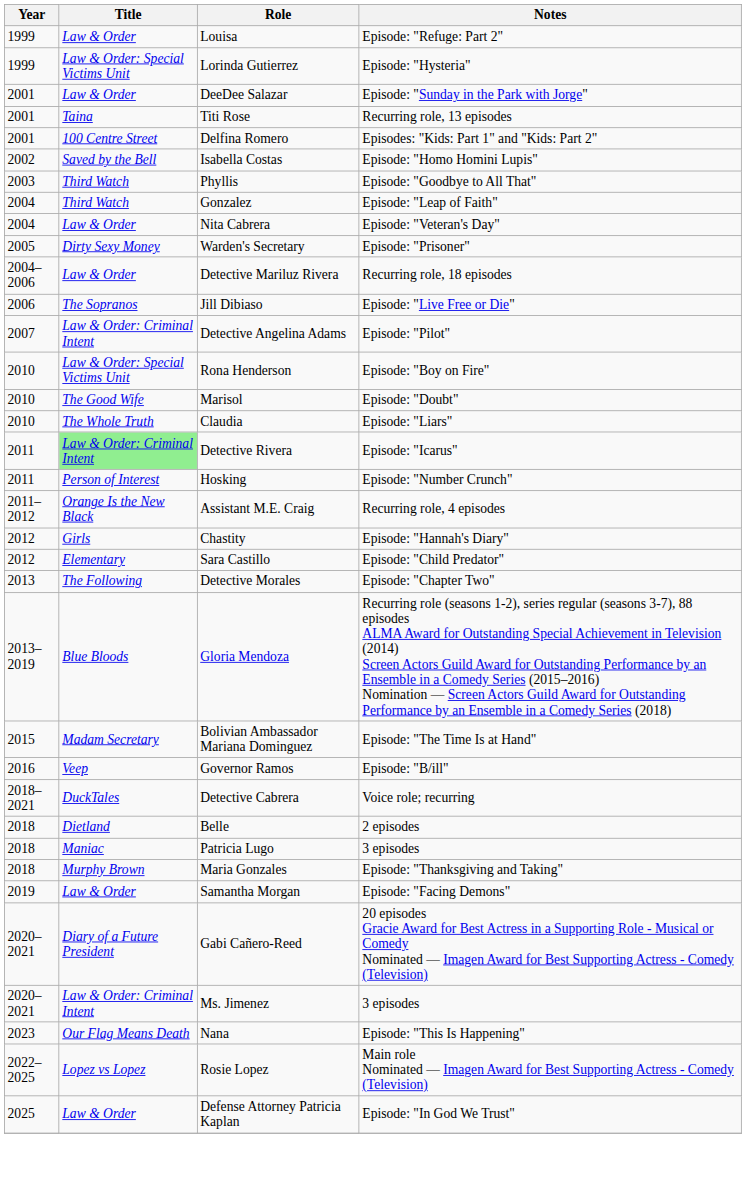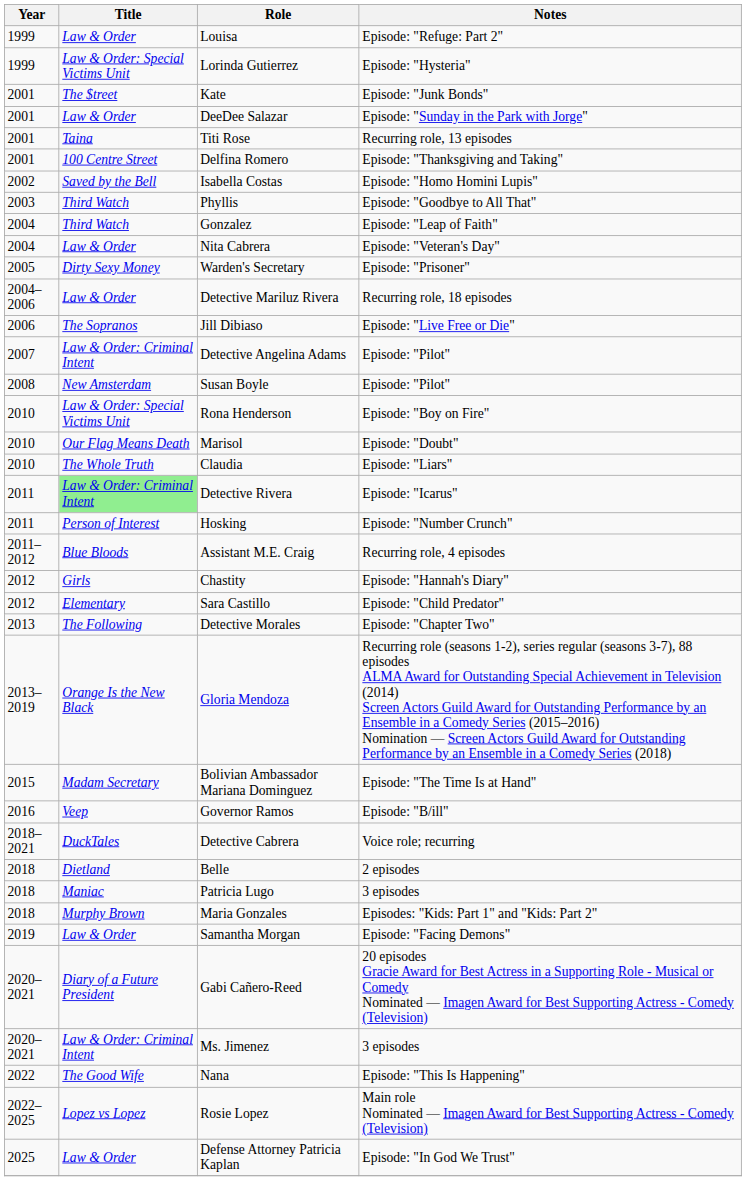+ row: 2001 | The $treet | Kate | Episode: "Junk Bonds"
Delfina Romero | Notes: Episodes: "Kids: Part 1" and "Kids: Part 2" -> Episode: "Thanksgiving and Taking"
+ row: 2008 | New Amsterdam | Susan Boyle | Episode: "Pilot"
Marisol | Title: The Good Wife -> Our Flag Means Death
Assistant M.E. Craig | Title: Orange Is the New Black -> Blue Bloods
Gloria Mendoza | Title: Blue Bloods -> Orange Is the New Black
Maria Gonzales | Notes: Episode: "Thanksgiving and Taking" -> Episodes: "Kids: Part 1" and "Kids: Part 2"
Nana | Year: 2023 -> 2022
Nana | Title: Our Flag Means Death -> The Good Wife
